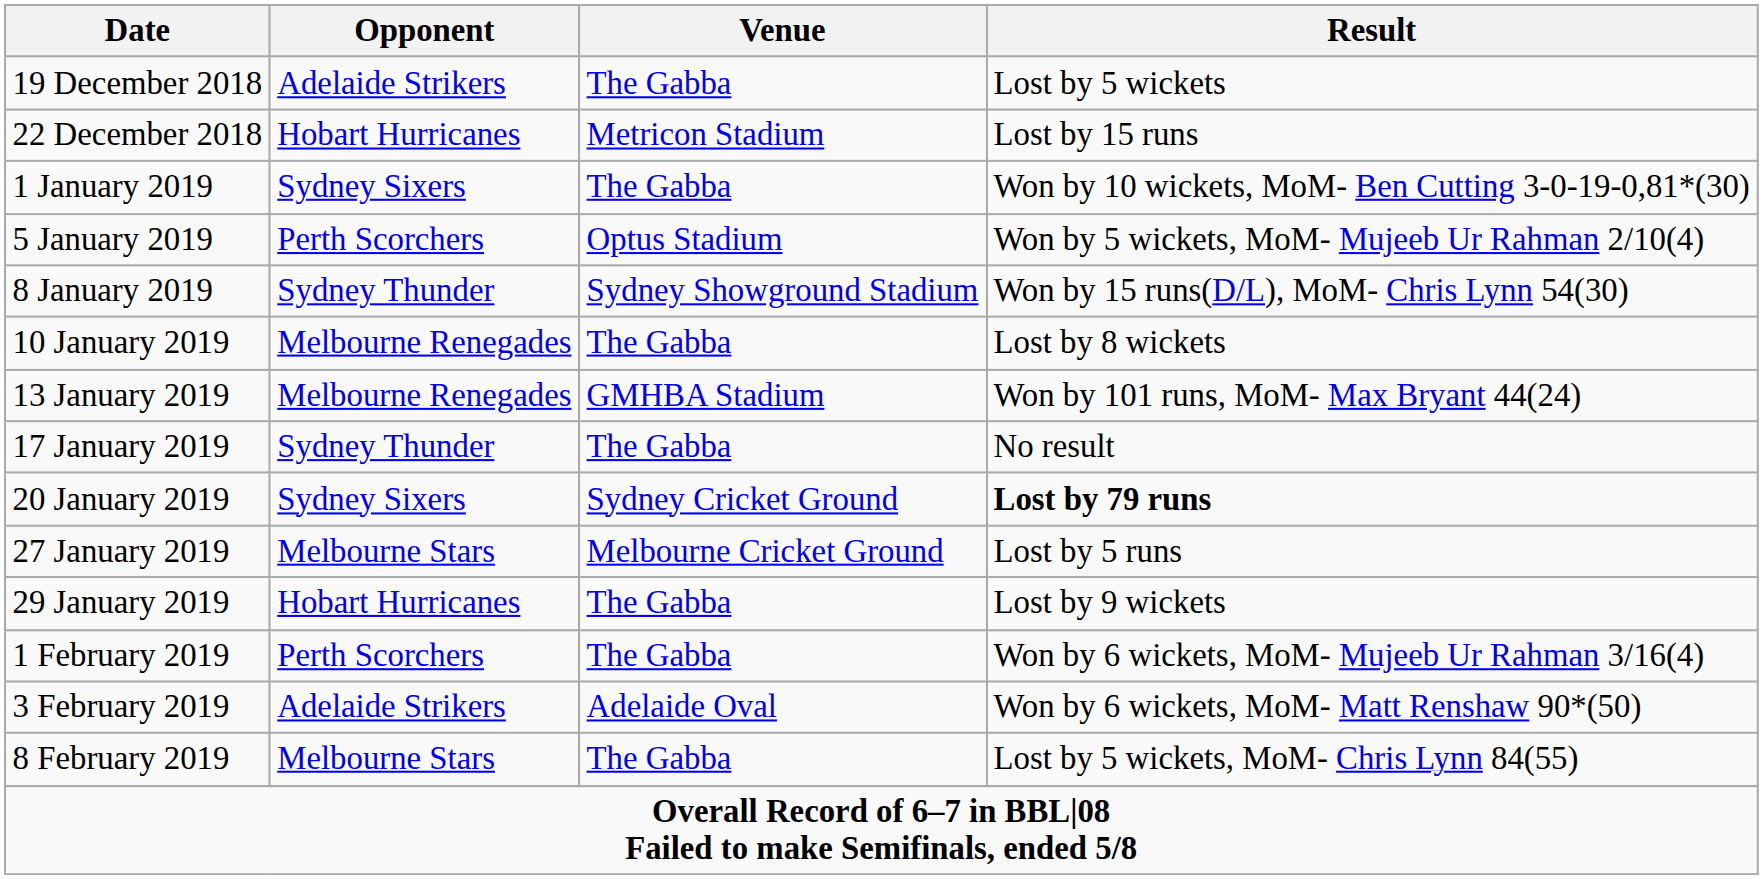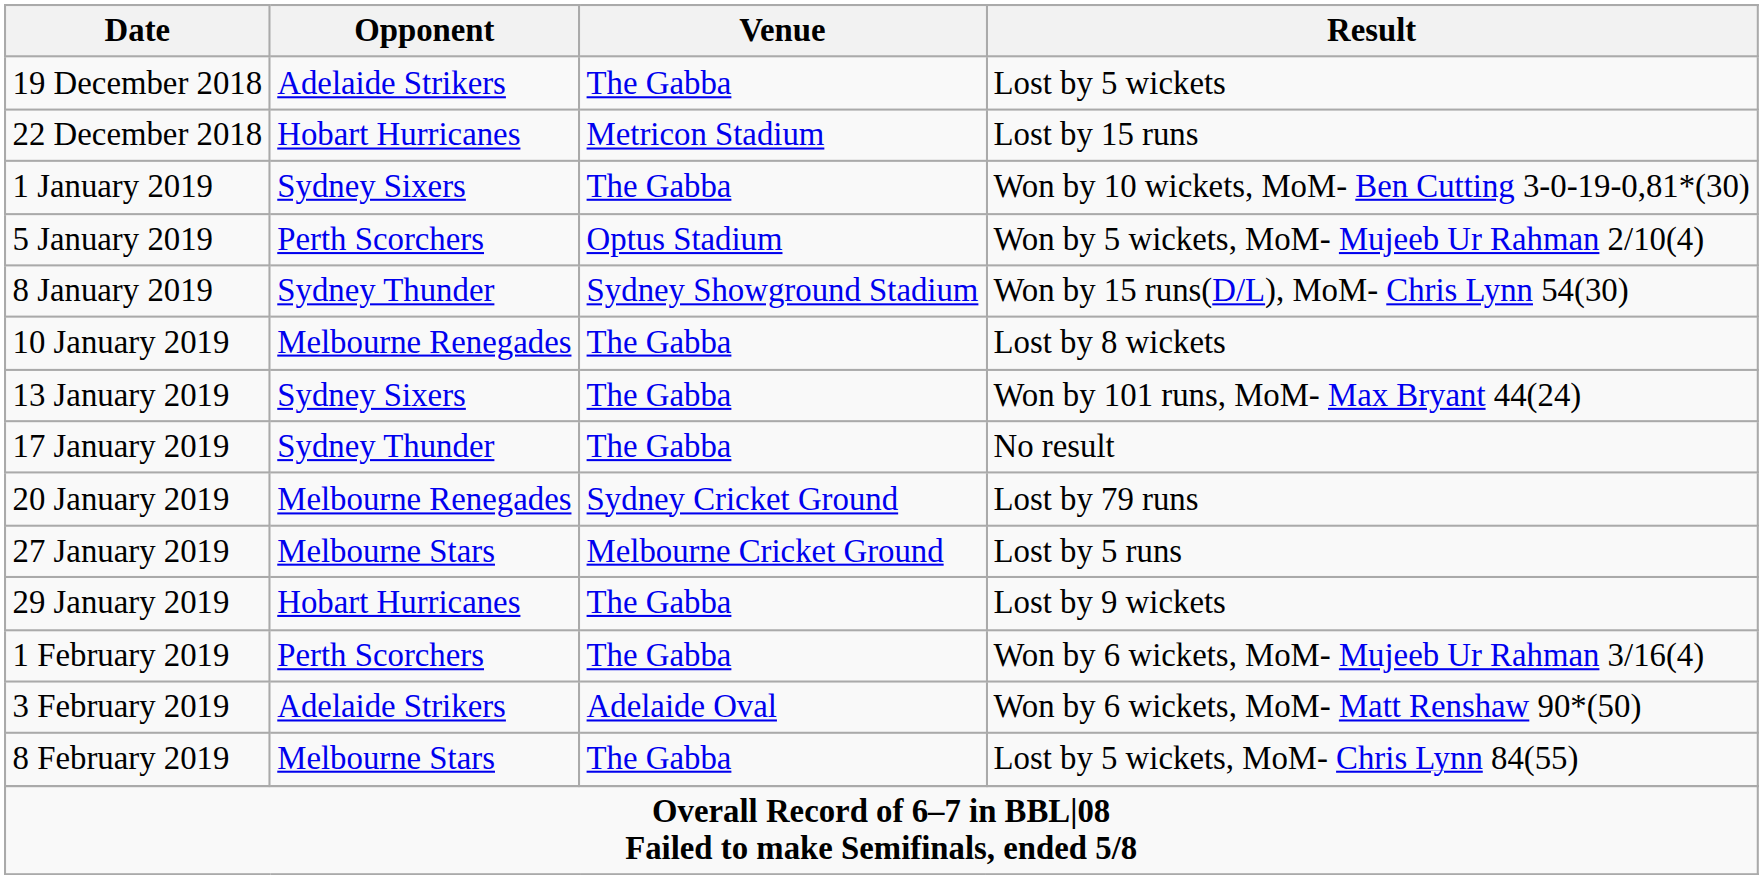13 January 2019 | Opponent: Melbourne Renegades -> Sydney Sixers
13 January 2019 | Venue: GMHBA Stadium -> The Gabba
20 January 2019 | Opponent: Sydney Sixers -> Melbourne Renegades
20 January 2019 | Result: bold -> normal
